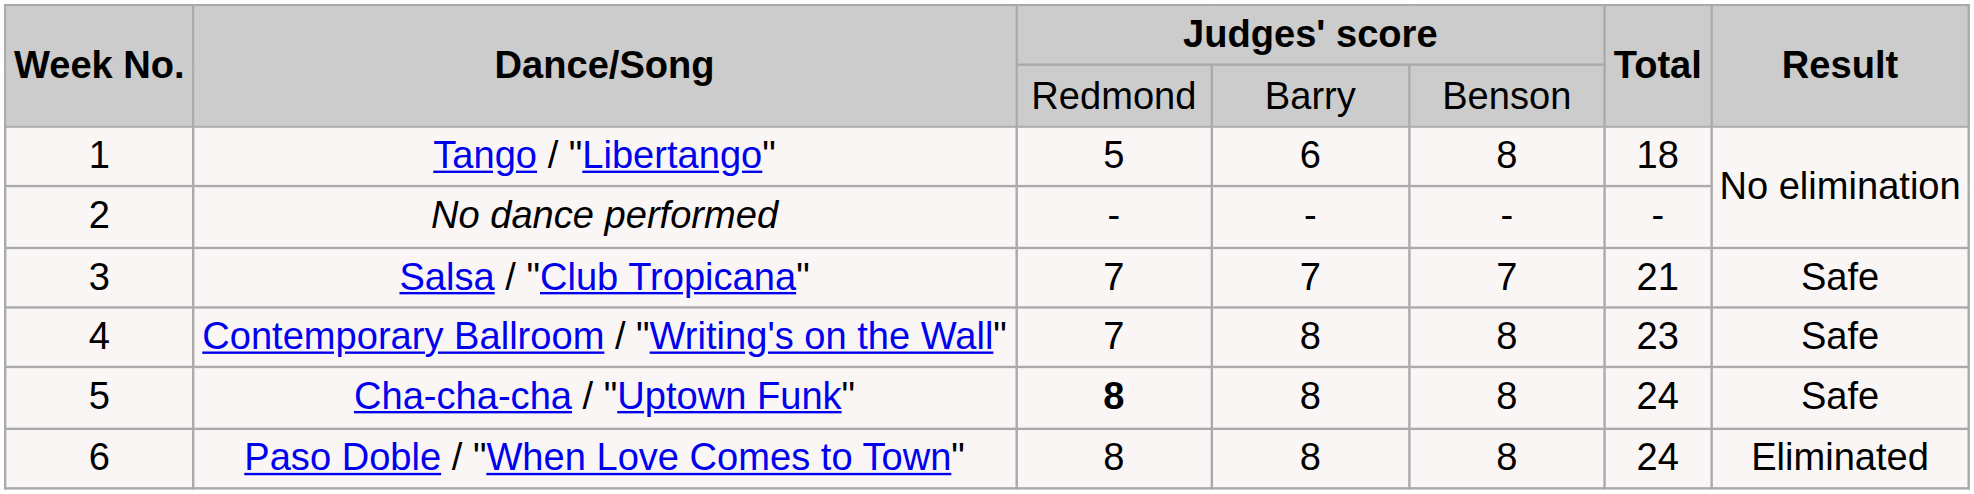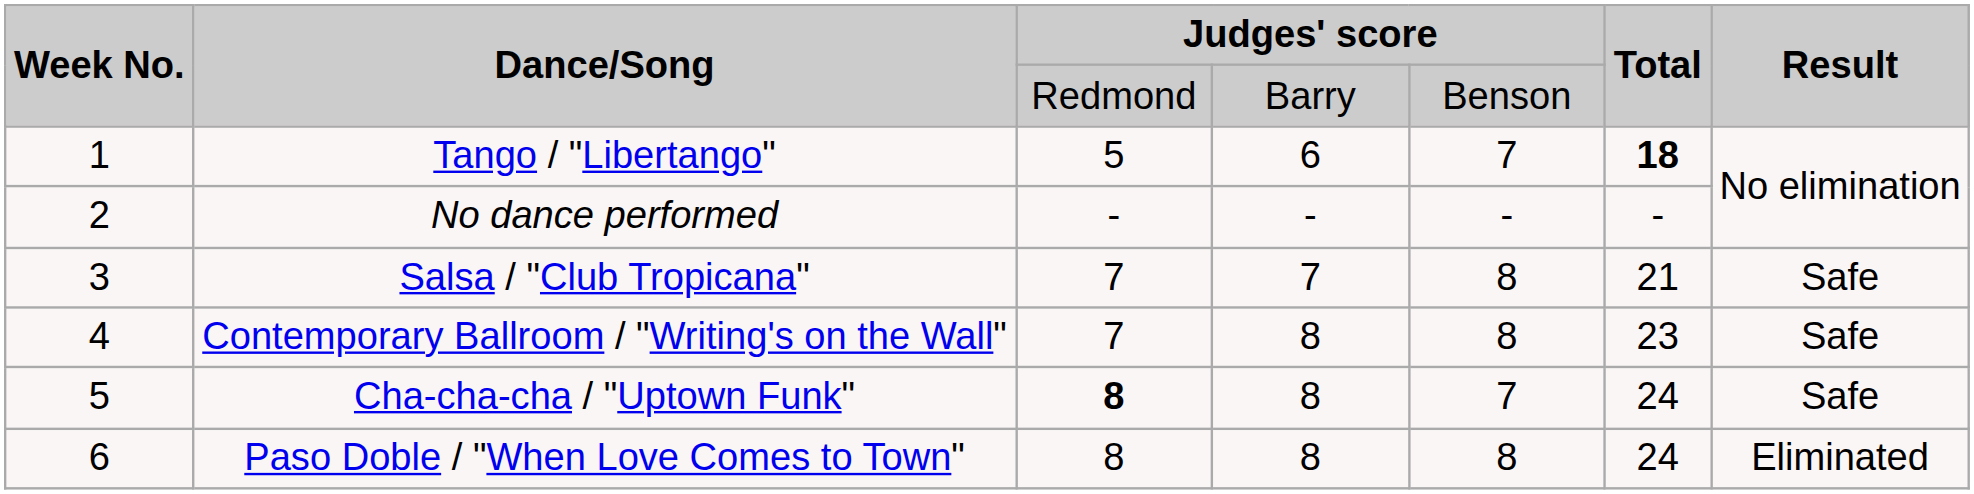Tango / "Libertango" | column 5: 8 -> 7
Tango / "Libertango" | Total: normal -> bold
Salsa / "Club Tropicana" | column 5: 7 -> 8
Cha-cha-cha / "Uptown Funk" | column 5: 8 -> 7
